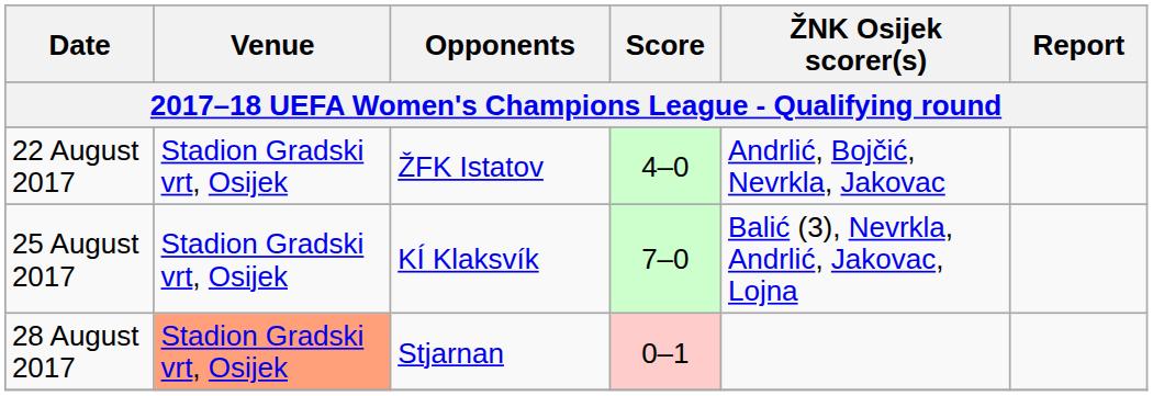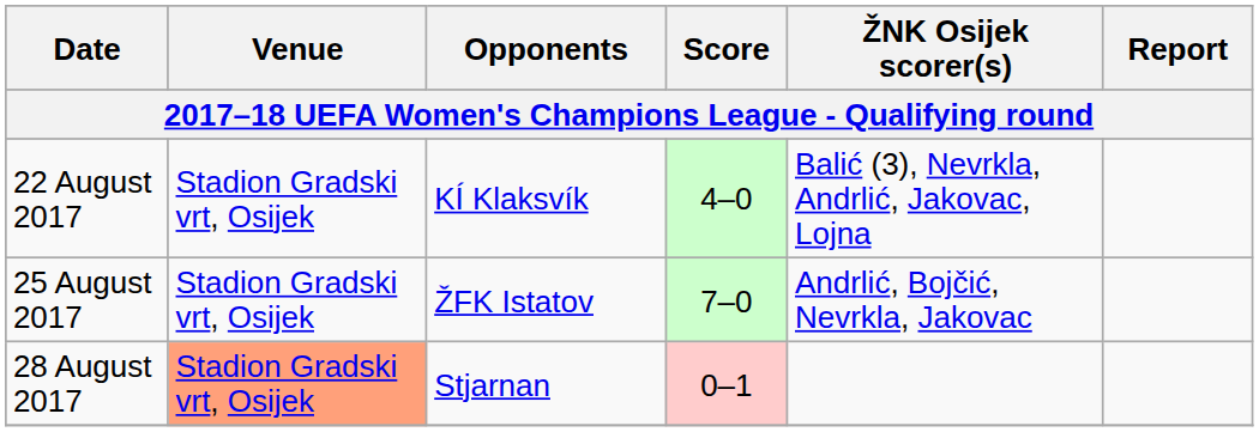22 August 2017 | Opponents: ŽFK Istatov -> KÍ Klaksvík
22 August 2017 | ŽNK Osijek scorer(s): Andrlić, Bojčić, Nevrkla, Jakovac -> Balić (3), Nevrkla, Andrlić, Jakovac, Lojna
25 August 2017 | Opponents: KÍ Klaksvík -> ŽFK Istatov
25 August 2017 | ŽNK Osijek scorer(s): Balić (3), Nevrkla, Andrlić, Jakovac, Lojna -> Andrlić, Bojčić, Nevrkla, Jakovac
